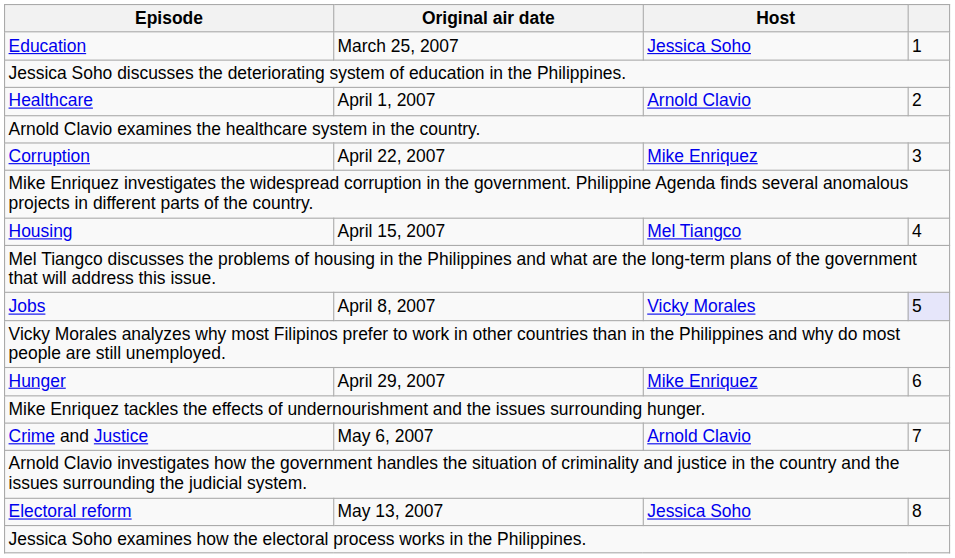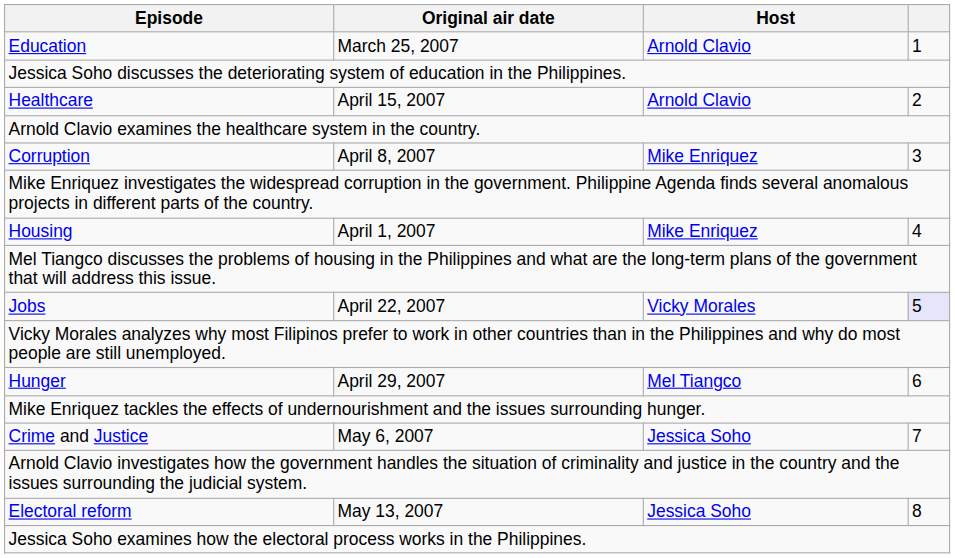Education | Host: Jessica Soho -> Arnold Clavio
Healthcare | Original air date: April 1, 2007 -> April 15, 2007
Corruption | Original air date: April 22, 2007 -> April 8, 2007
Housing | Original air date: April 15, 2007 -> April 1, 2007
Housing | Host: Mel Tiangco -> Mike Enriquez
Jobs | Original air date: April 8, 2007 -> April 22, 2007
Hunger | Host: Mike Enriquez -> Mel Tiangco
Crime and Justice | Host: Arnold Clavio -> Jessica Soho
